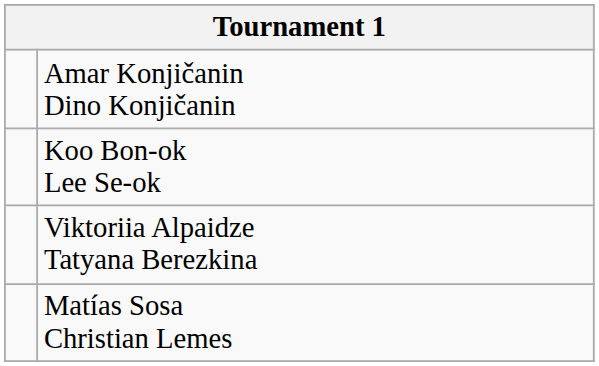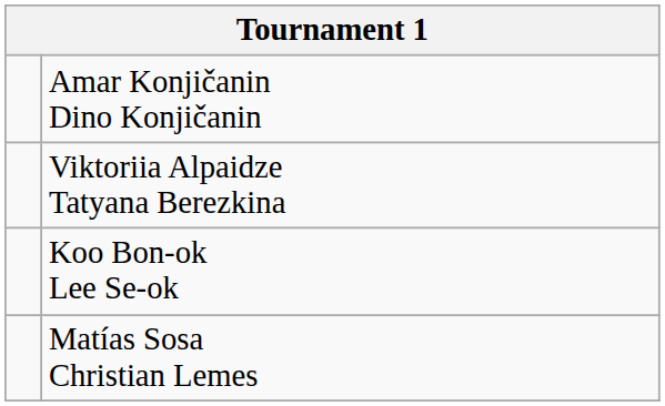rows swapped: Viktoriia Alpaidze Tatyana Berezkina <-> Koo Bon-ok Lee Se-ok
